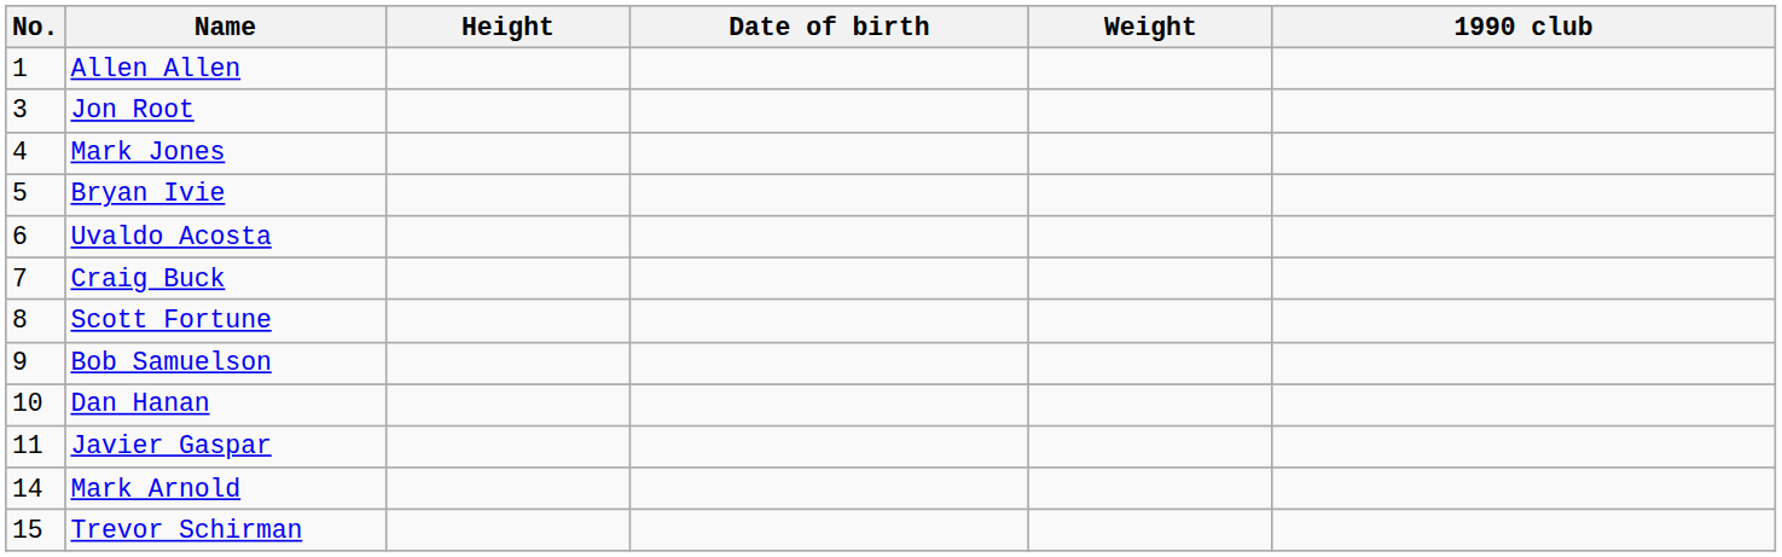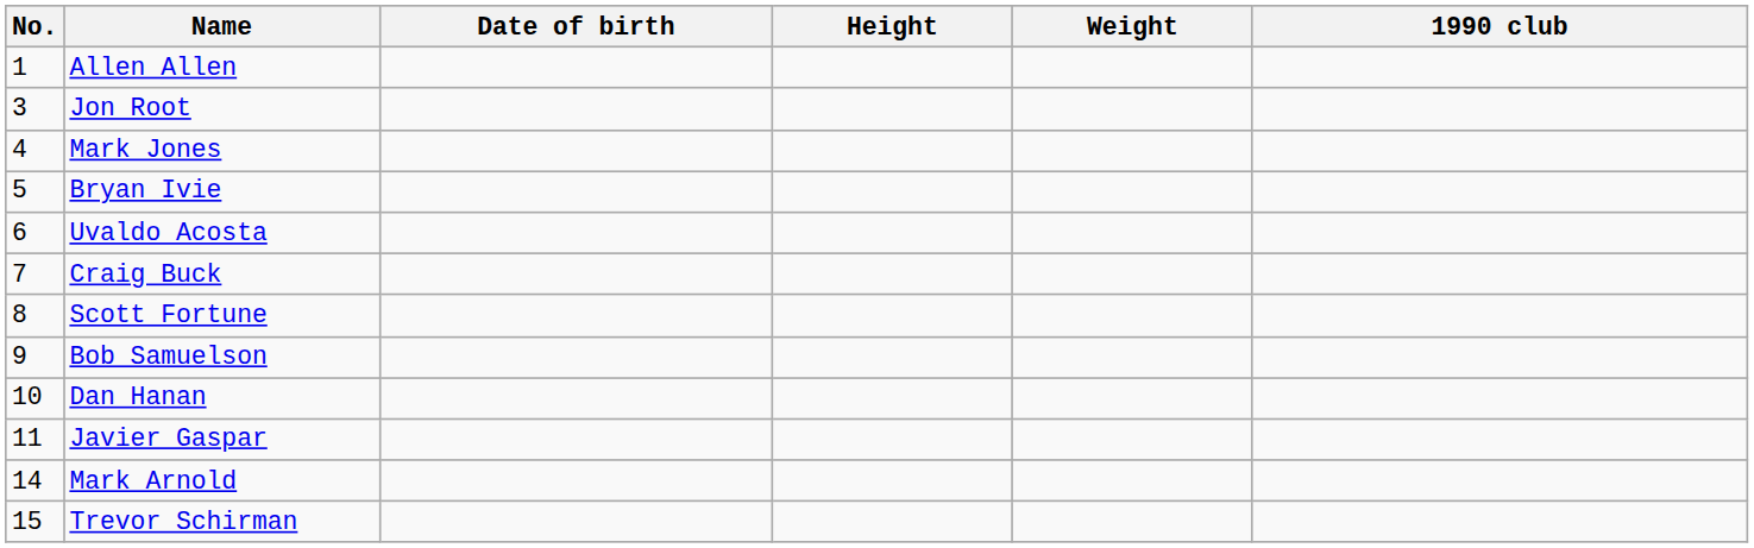columns swapped: Date of birth <-> Height
